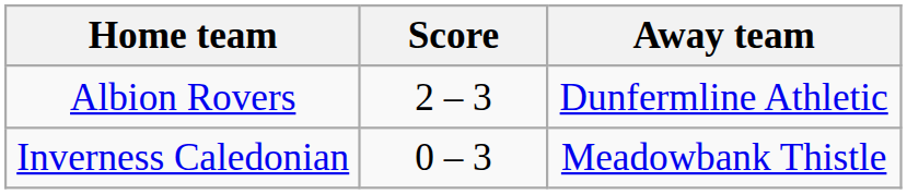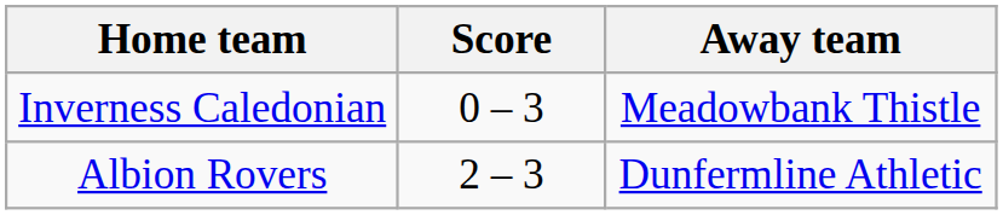rows swapped: Albion Rovers <-> Inverness Caledonian
